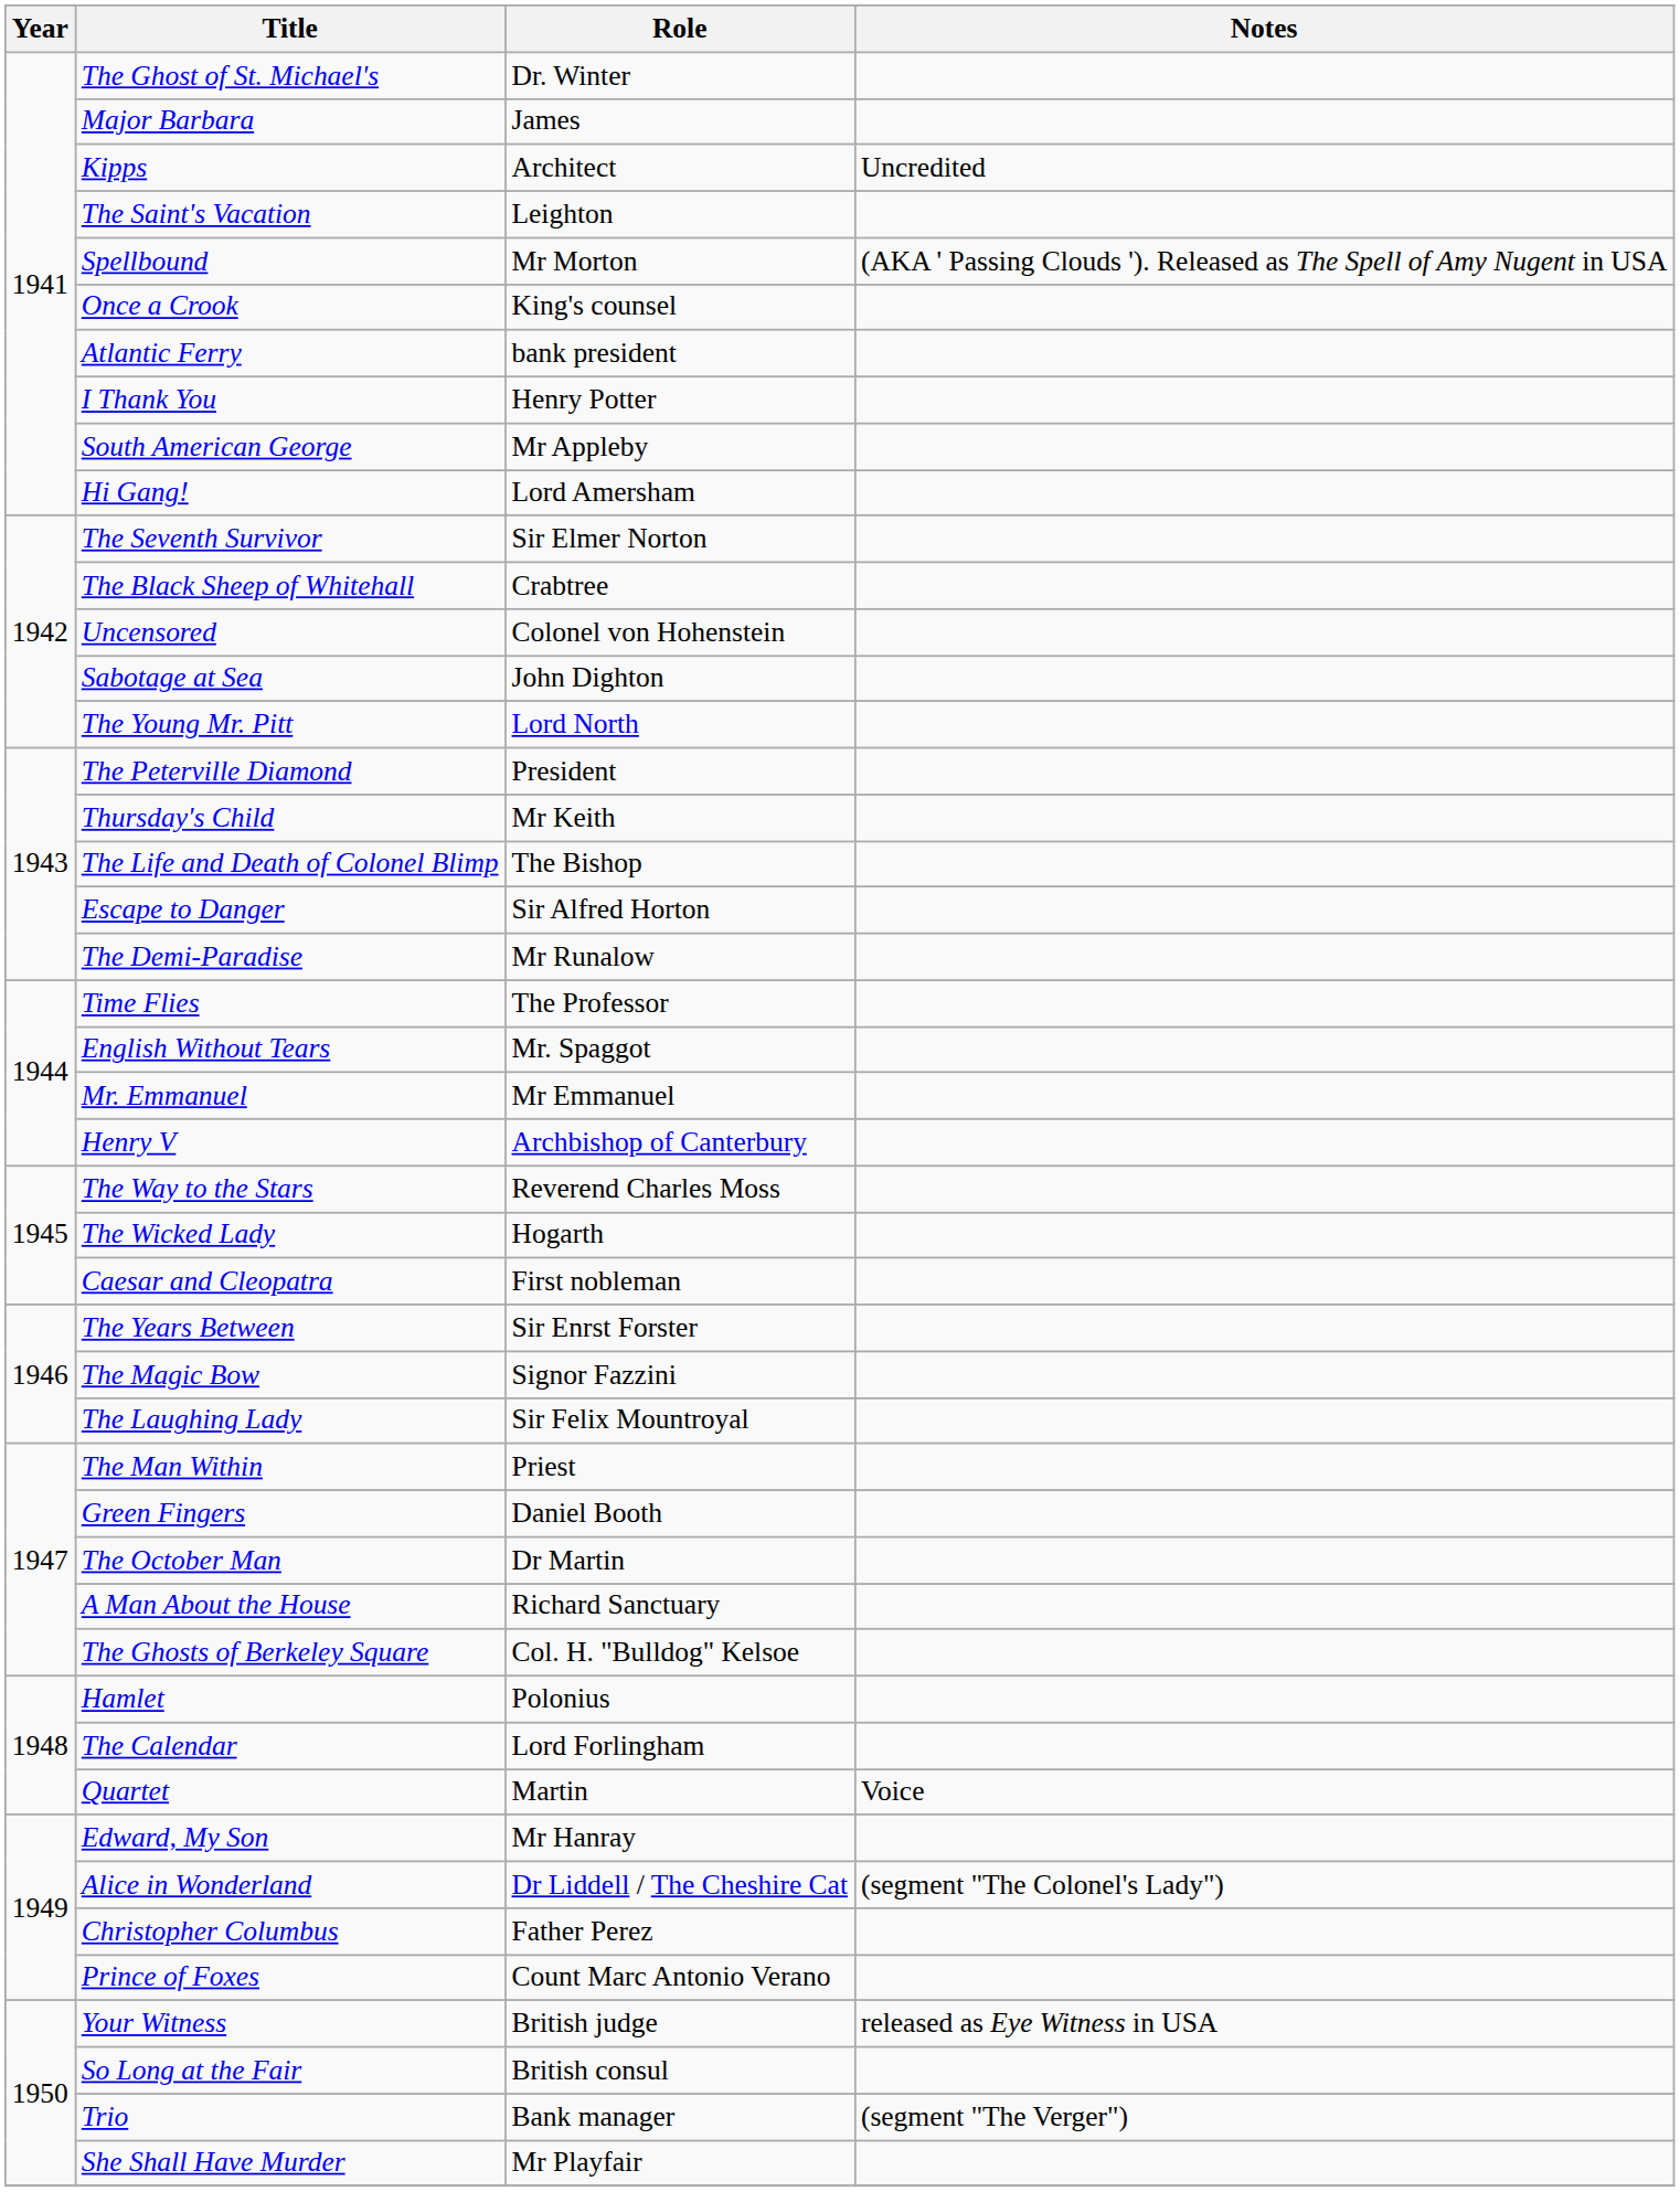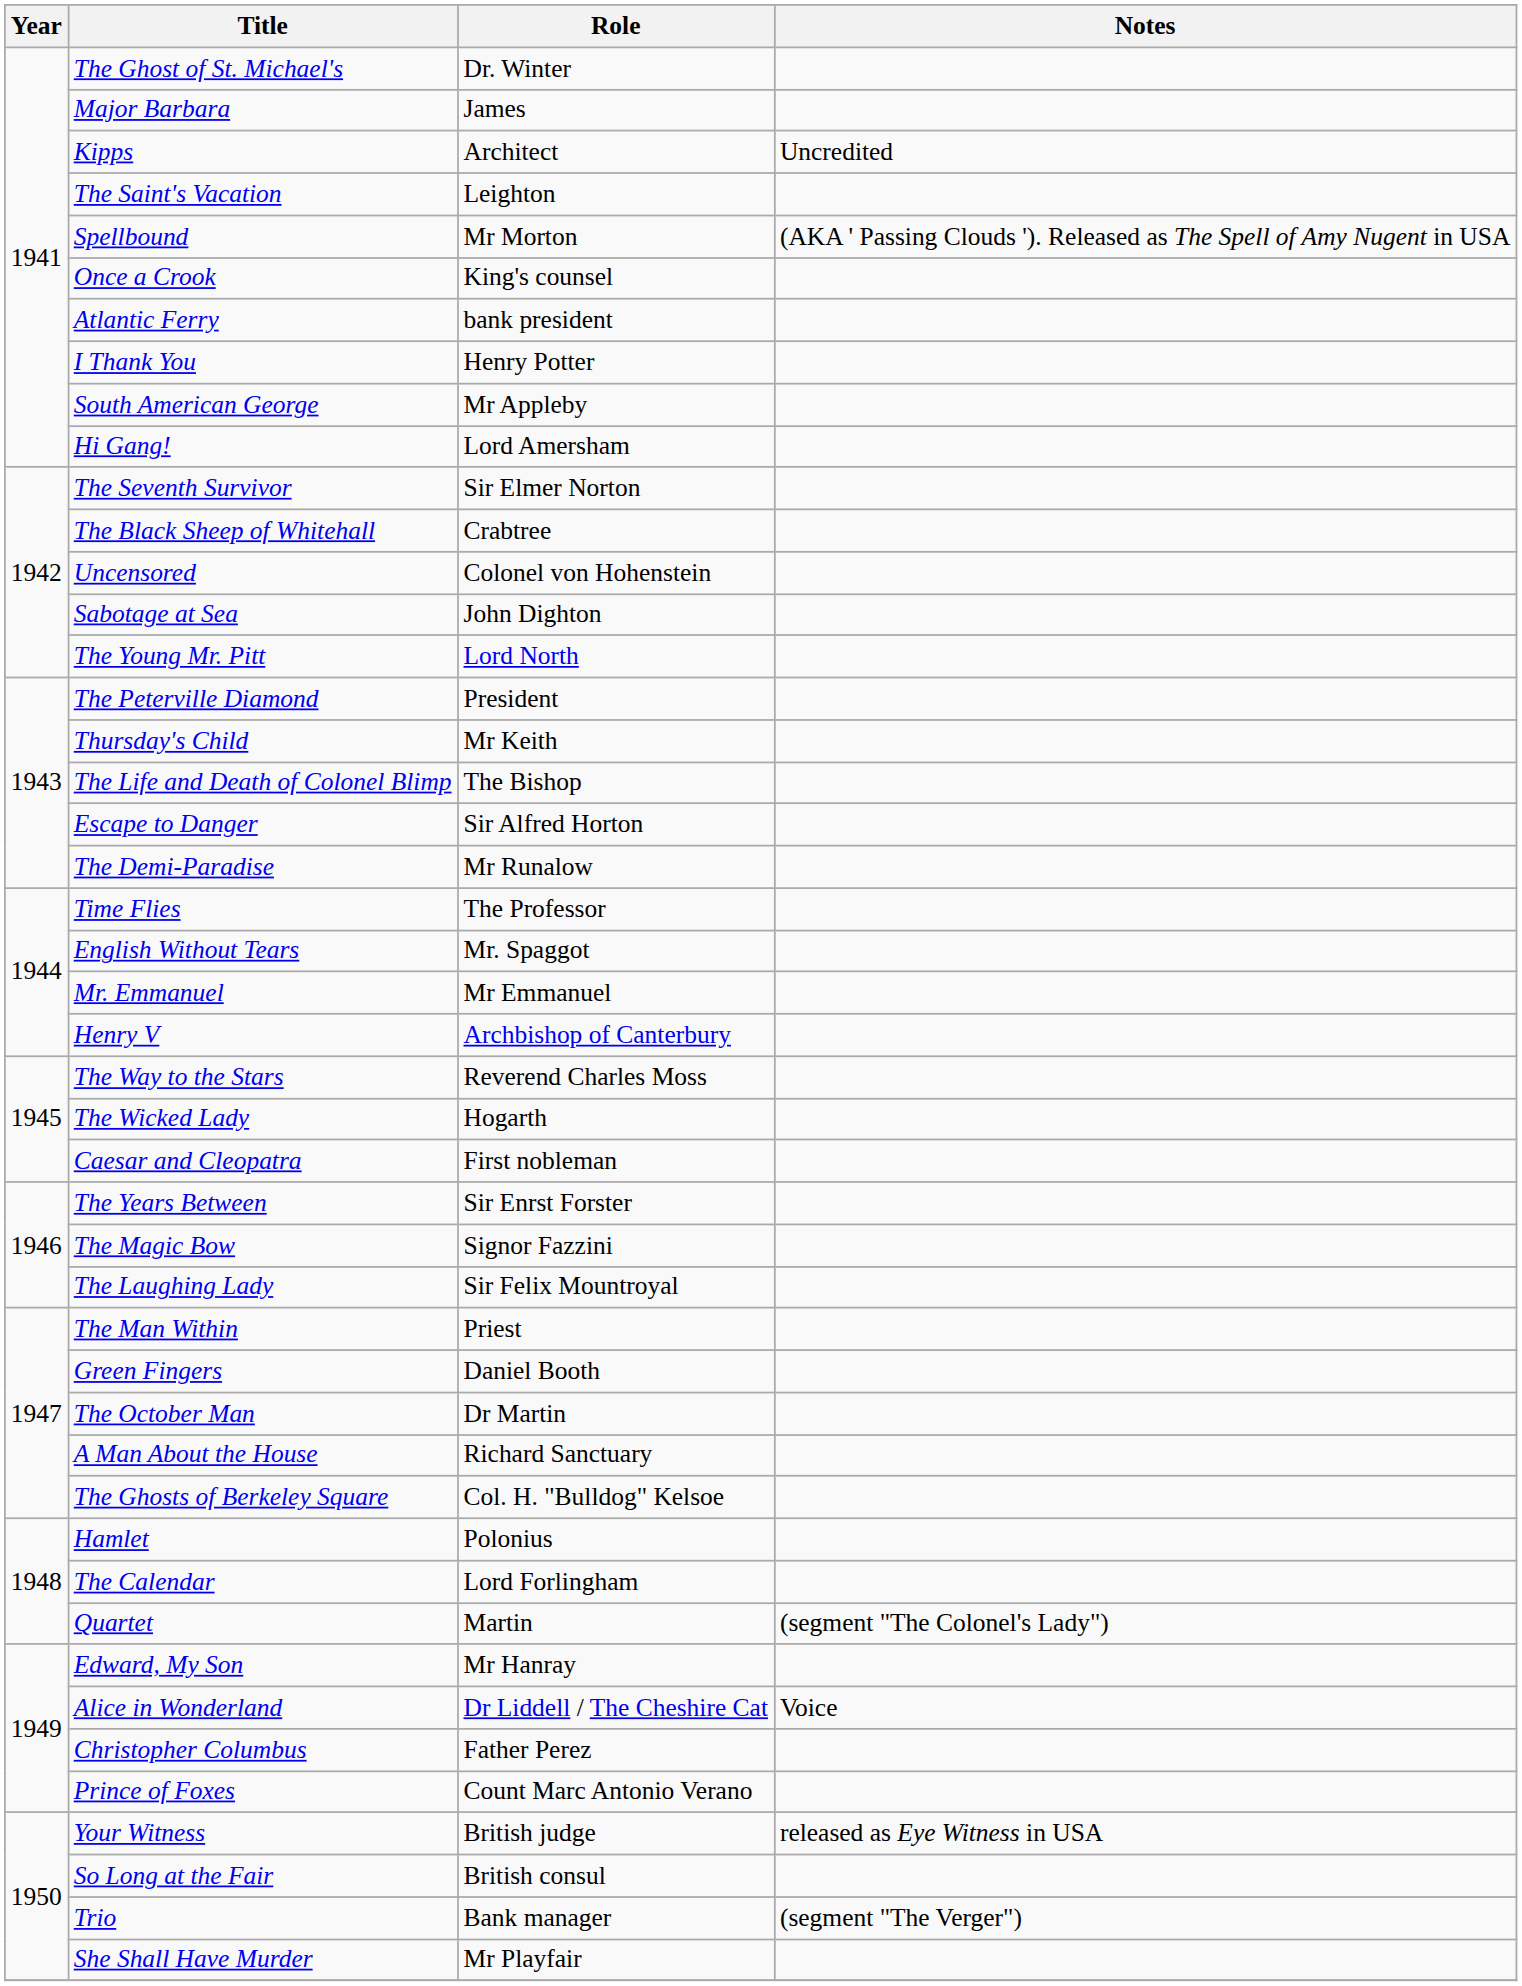Quartet | Notes: Voice -> (segment "The Colonel's Lady")
Alice in Wonderland | Notes: (segment "The Colonel's Lady") -> Voice
